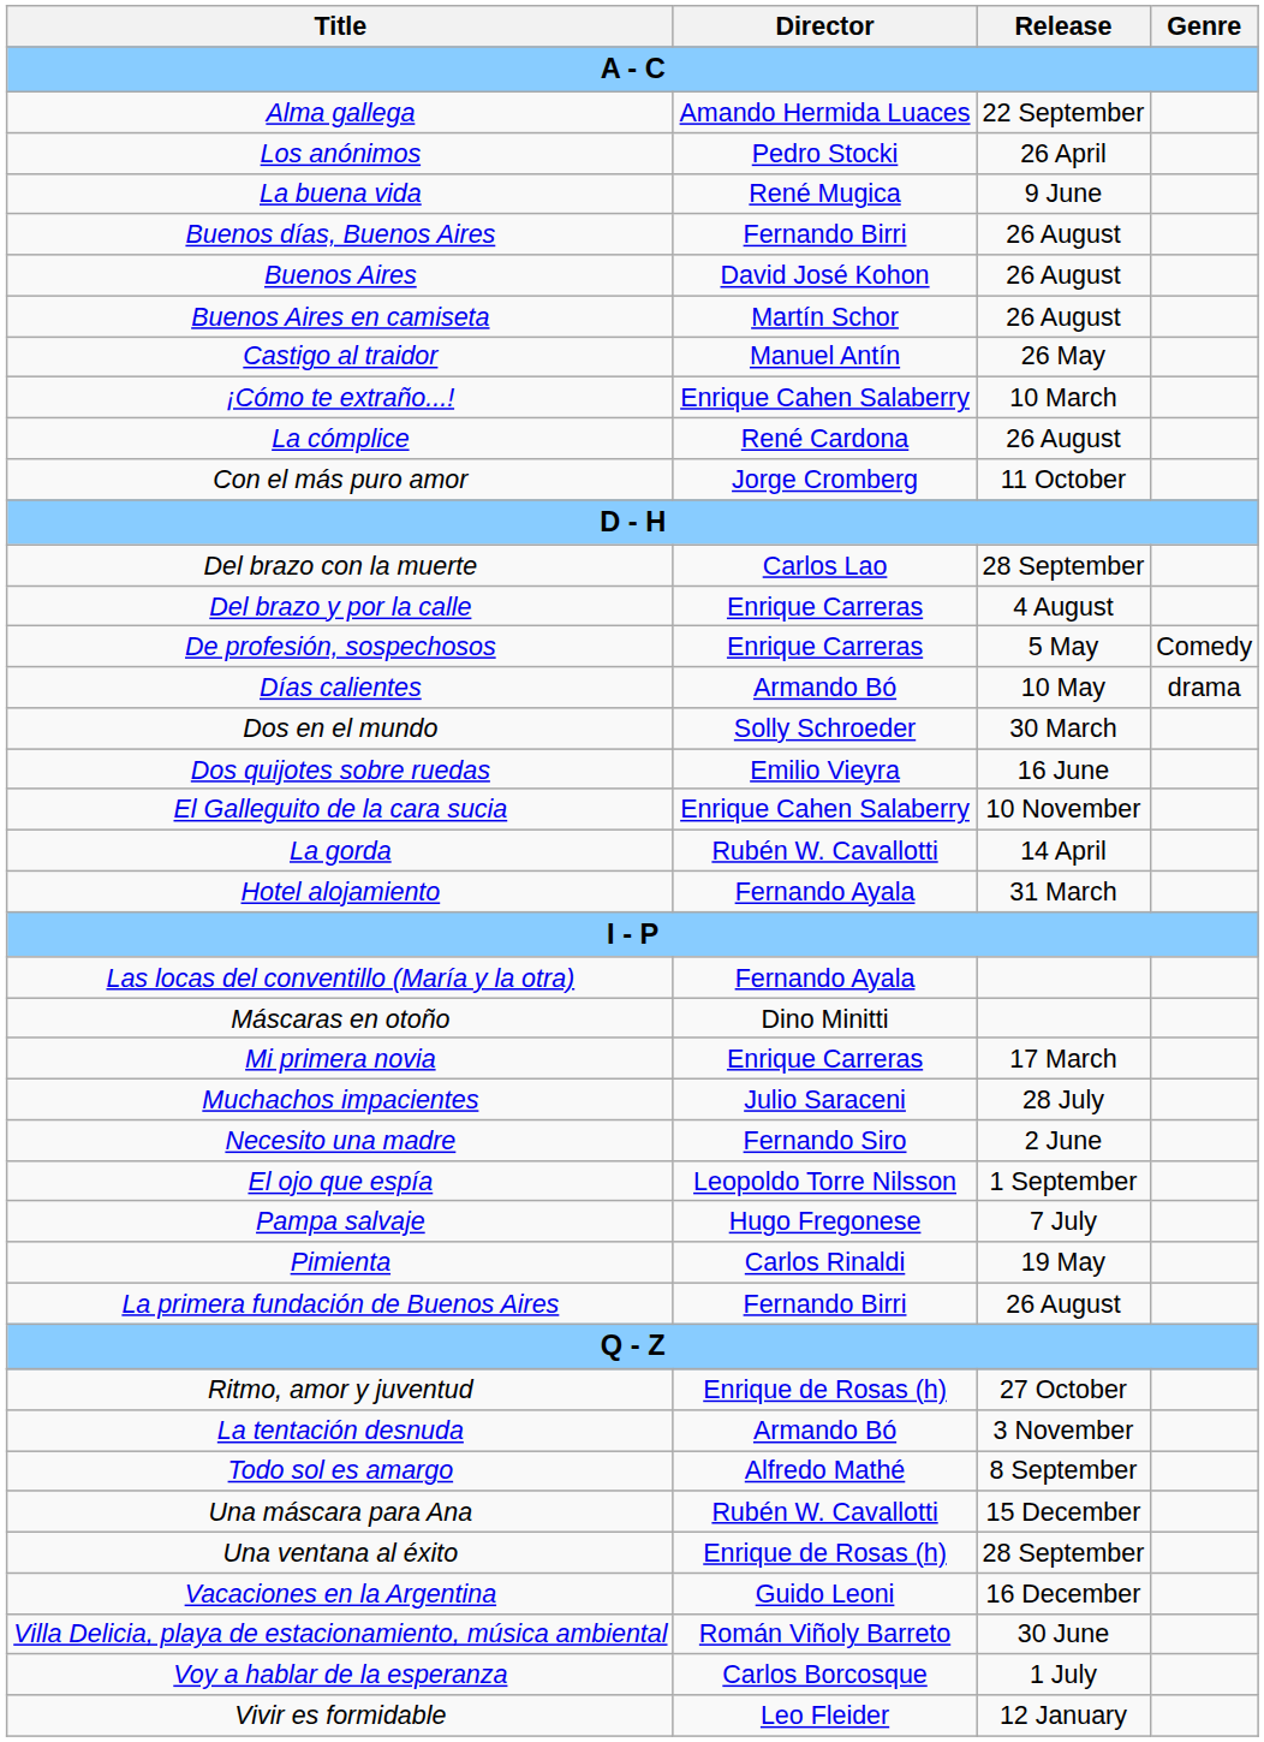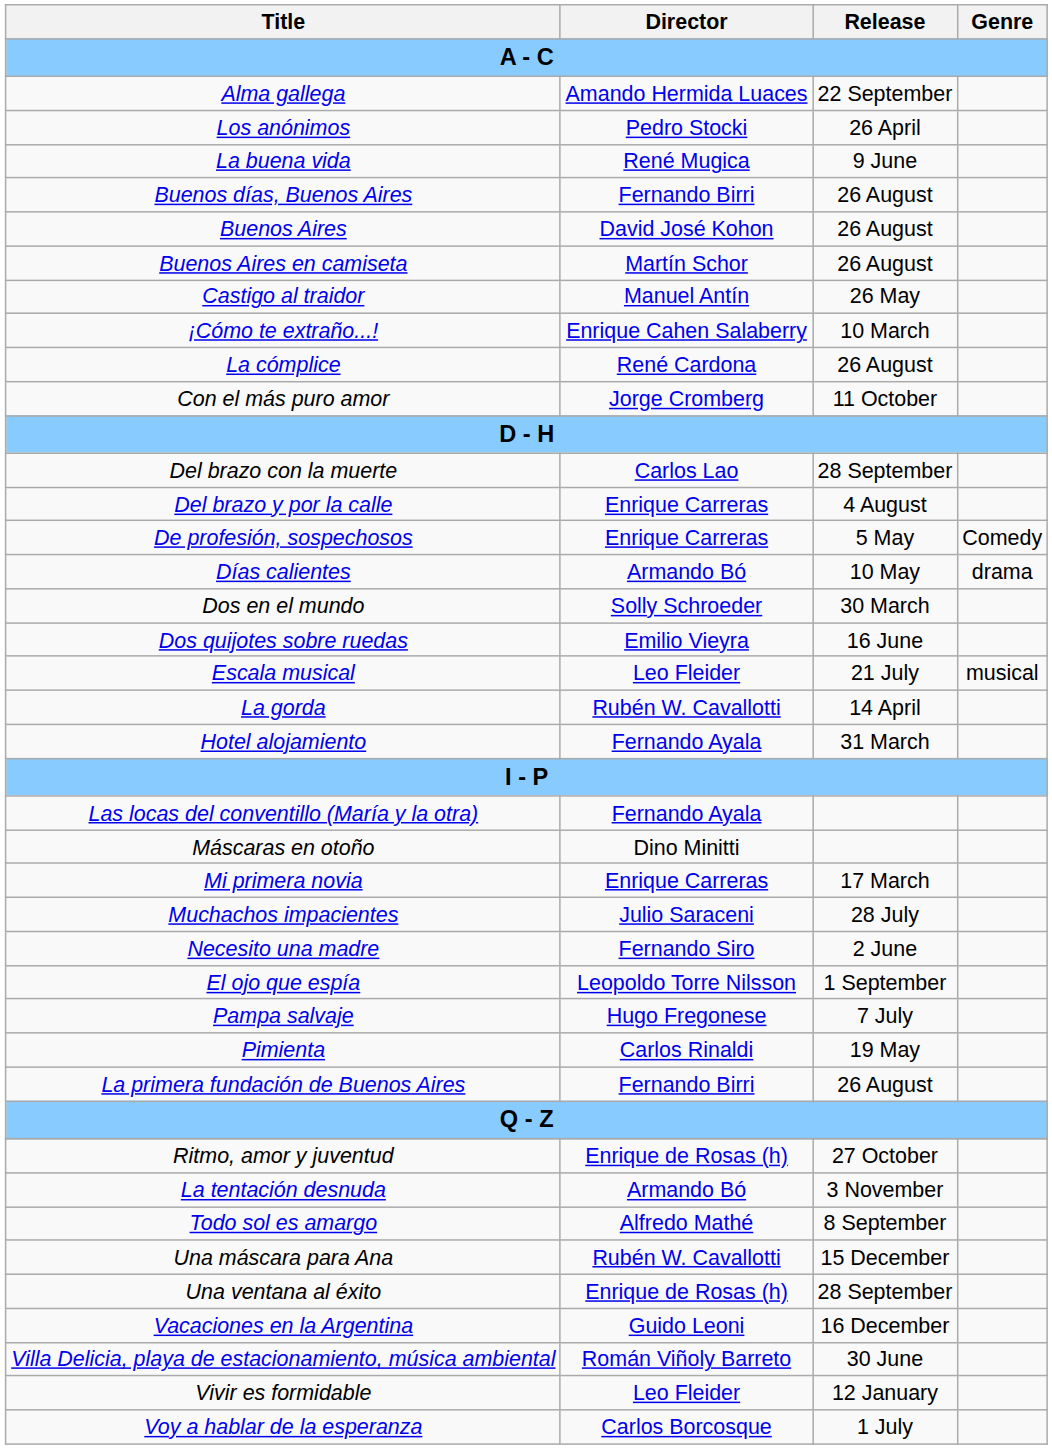+ row: Escala musical | Leo Fleider | 21 July | musical
- row: El Galleguito de la cara sucia | Enrique Cahen Salaberry | 10 November
rows swapped: Vivir es formidable <-> Voy a hablar de la esperanza
